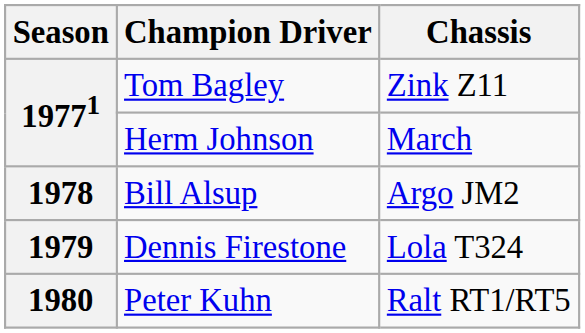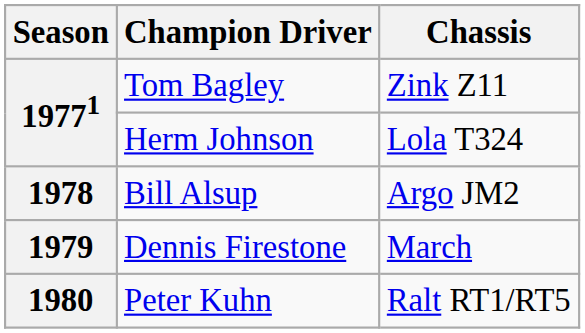Herm Johnson | Chassis: March -> Lola T324
Dennis Firestone | Chassis: Lola T324 -> March
